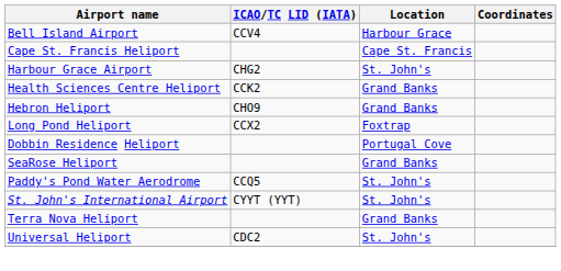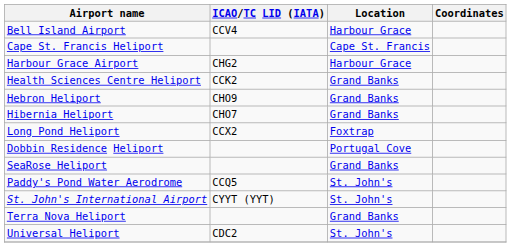Harbour Grace Airport | Location: St. John's -> Harbour Grace
+ row: Hibernia Heliport | CHO7 | Grand Banks
